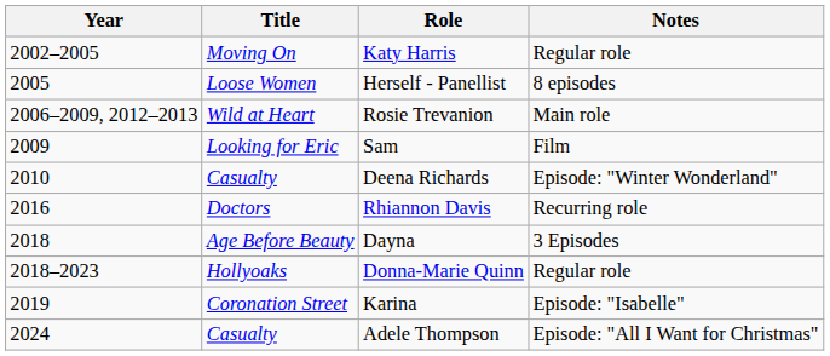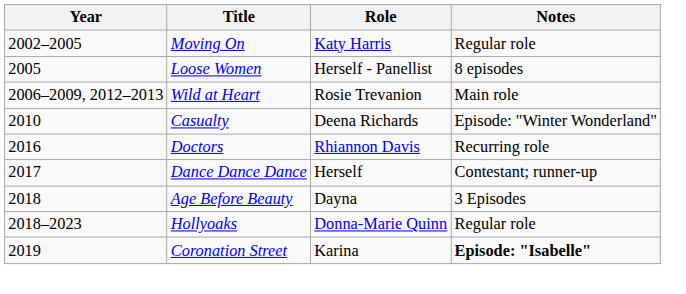- row: 2009 | Looking for Eric | Sam | Film
+ row: 2017 | Dance Dance Dance | Herself | Contestant; runner-up
Karina | Notes: normal -> bold
- row: 2024 | Casualty | Adele Thompson | Episode: "All I Want for Christmas"
